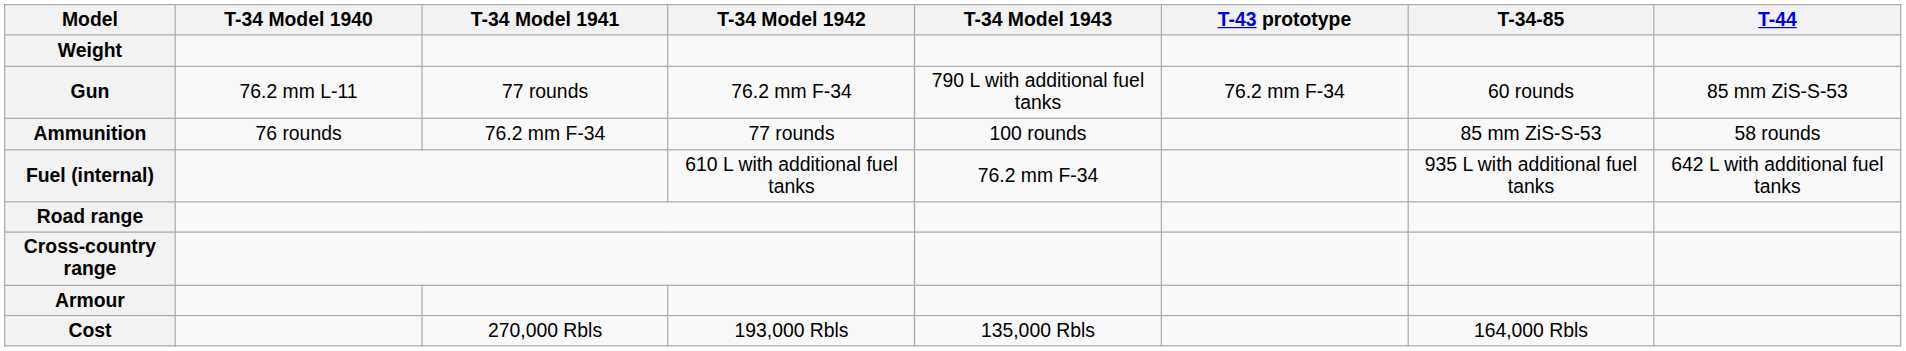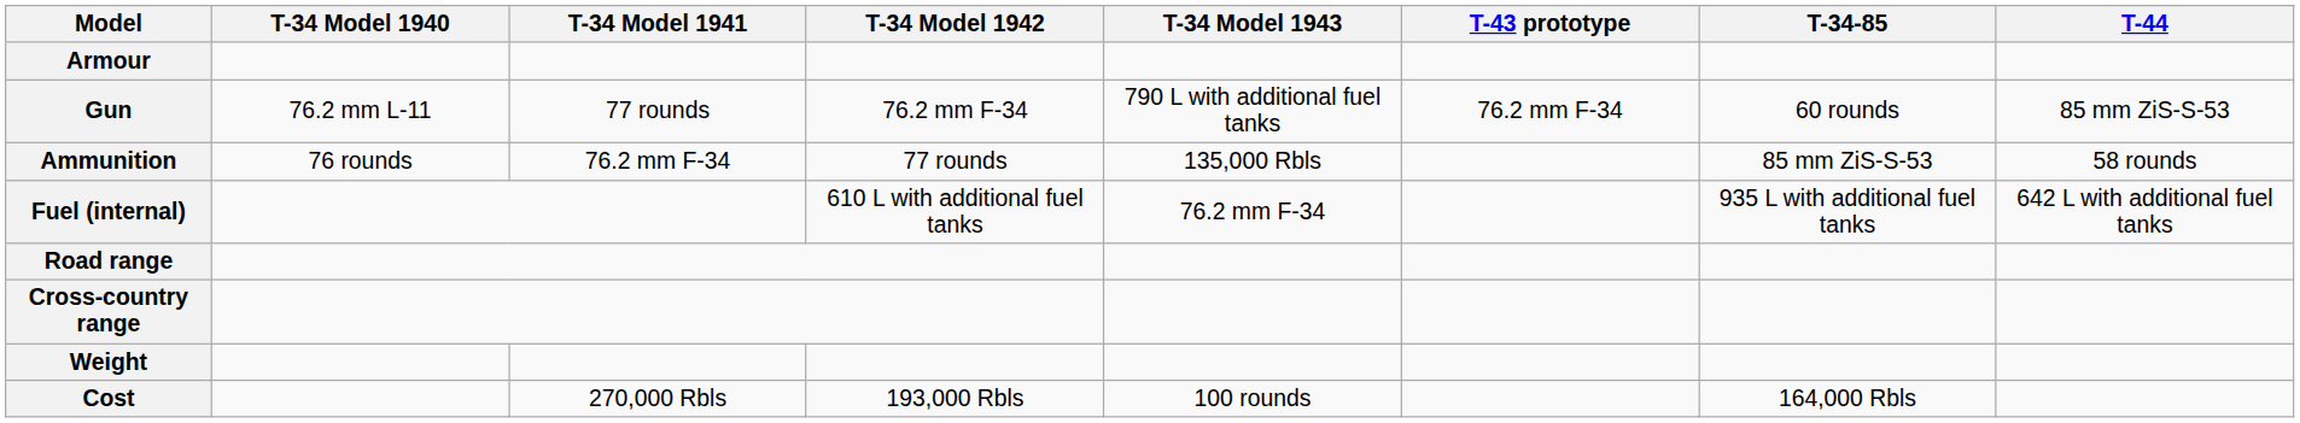rows swapped: Weight <-> Armour
Ammunition | T-34 Model 1943: 100 rounds -> 135,000 Rbls
Cost | T-34 Model 1943: 135,000 Rbls -> 100 rounds
